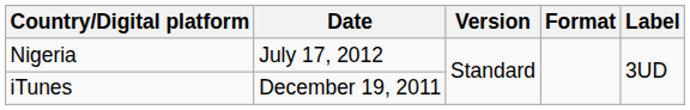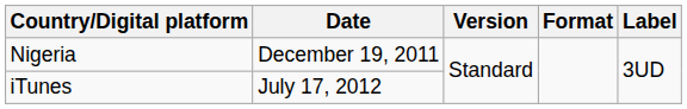Nigeria | Date: July 17, 2012 -> December 19, 2011
iTunes | Date: December 19, 2011 -> July 17, 2012
